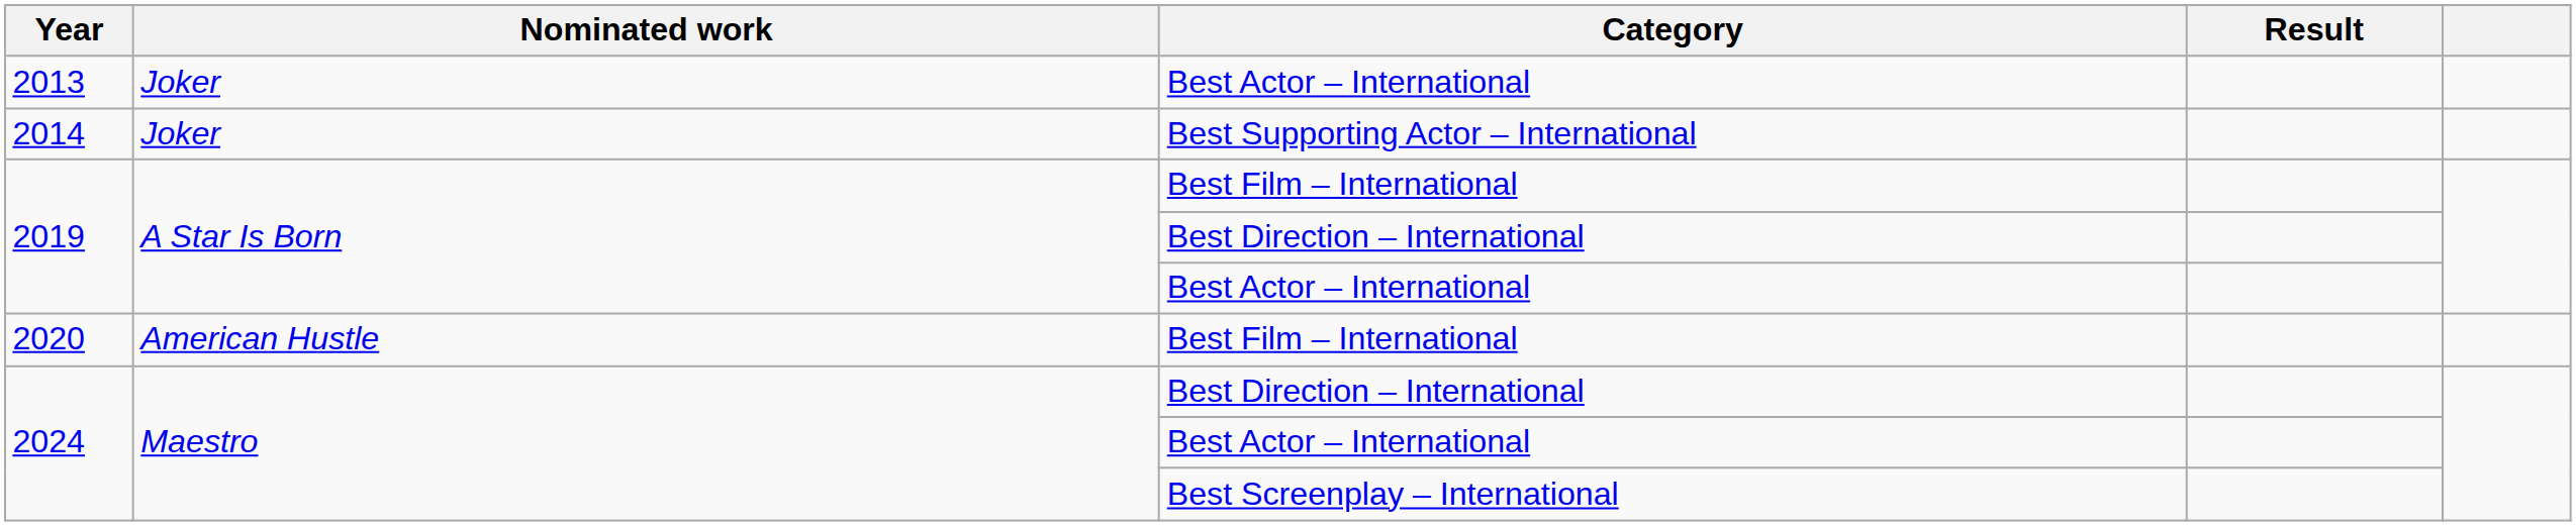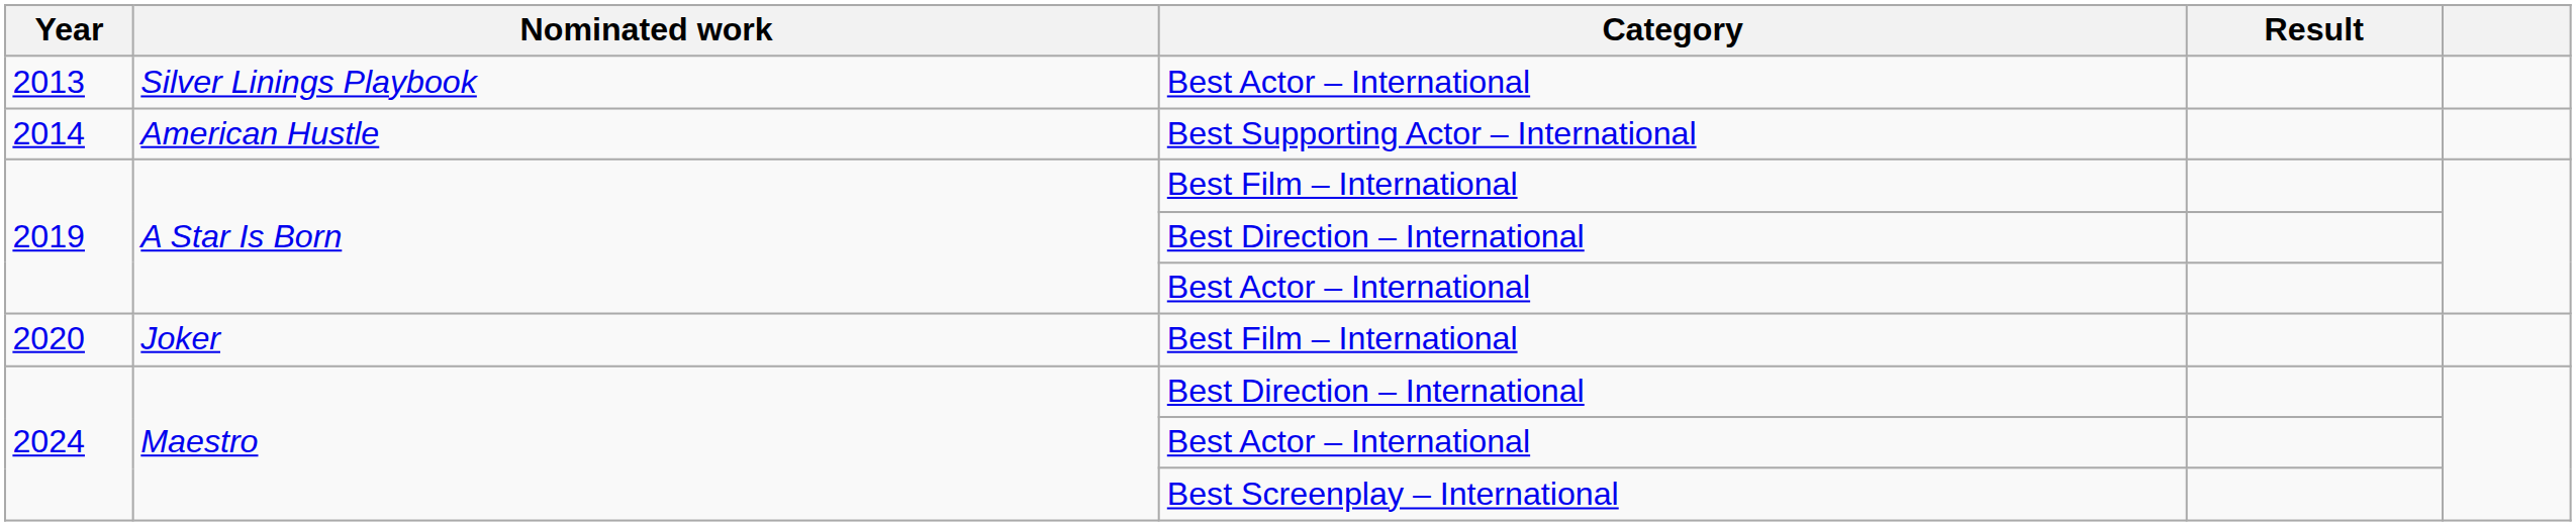2013 | Nominated work: Joker -> Silver Linings Playbook
2014 | Nominated work: Joker -> American Hustle
2020 | Nominated work: American Hustle -> Joker
